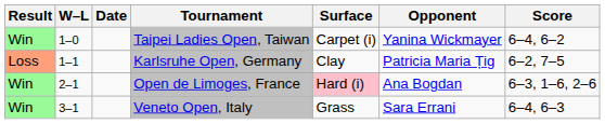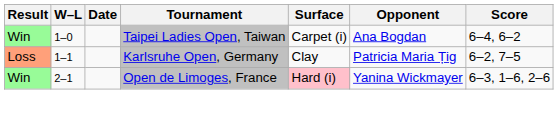Taipei Ladies Open, Taiwan | Opponent: Yanina Wickmayer -> Ana Bogdan
Open de Limoges, France | Opponent: Ana Bogdan -> Yanina Wickmayer
- row: Win | 3–1 | Veneto Open, Italy | Grass | Sara Errani | 6–4, 6–3
